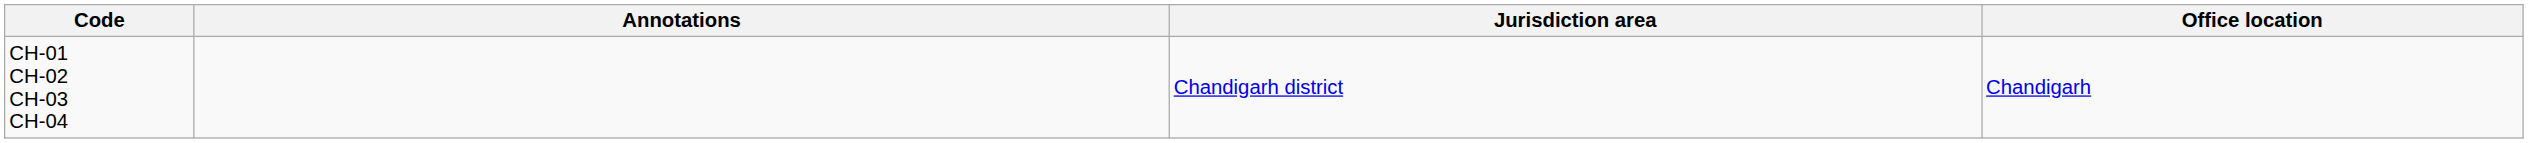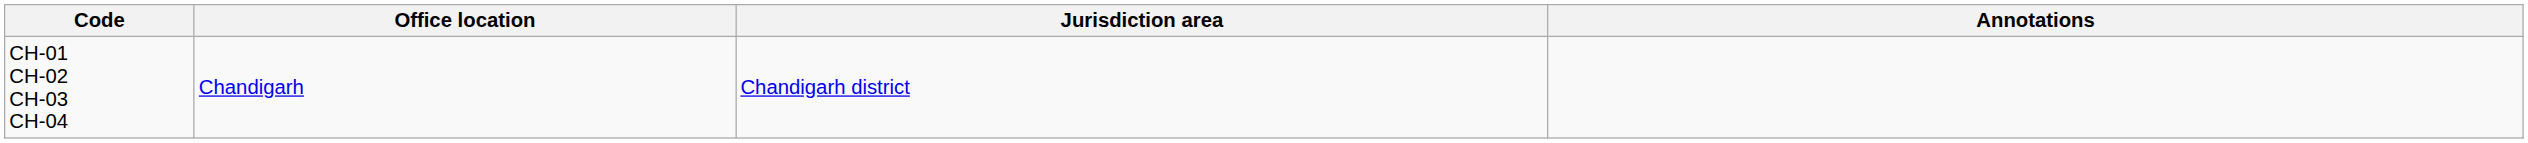columns swapped: Office location <-> Annotations
